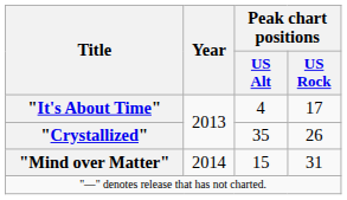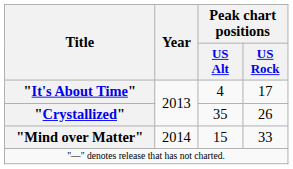"Mind over Matter" | Peak chart positions / US Rock: 31 -> 33
